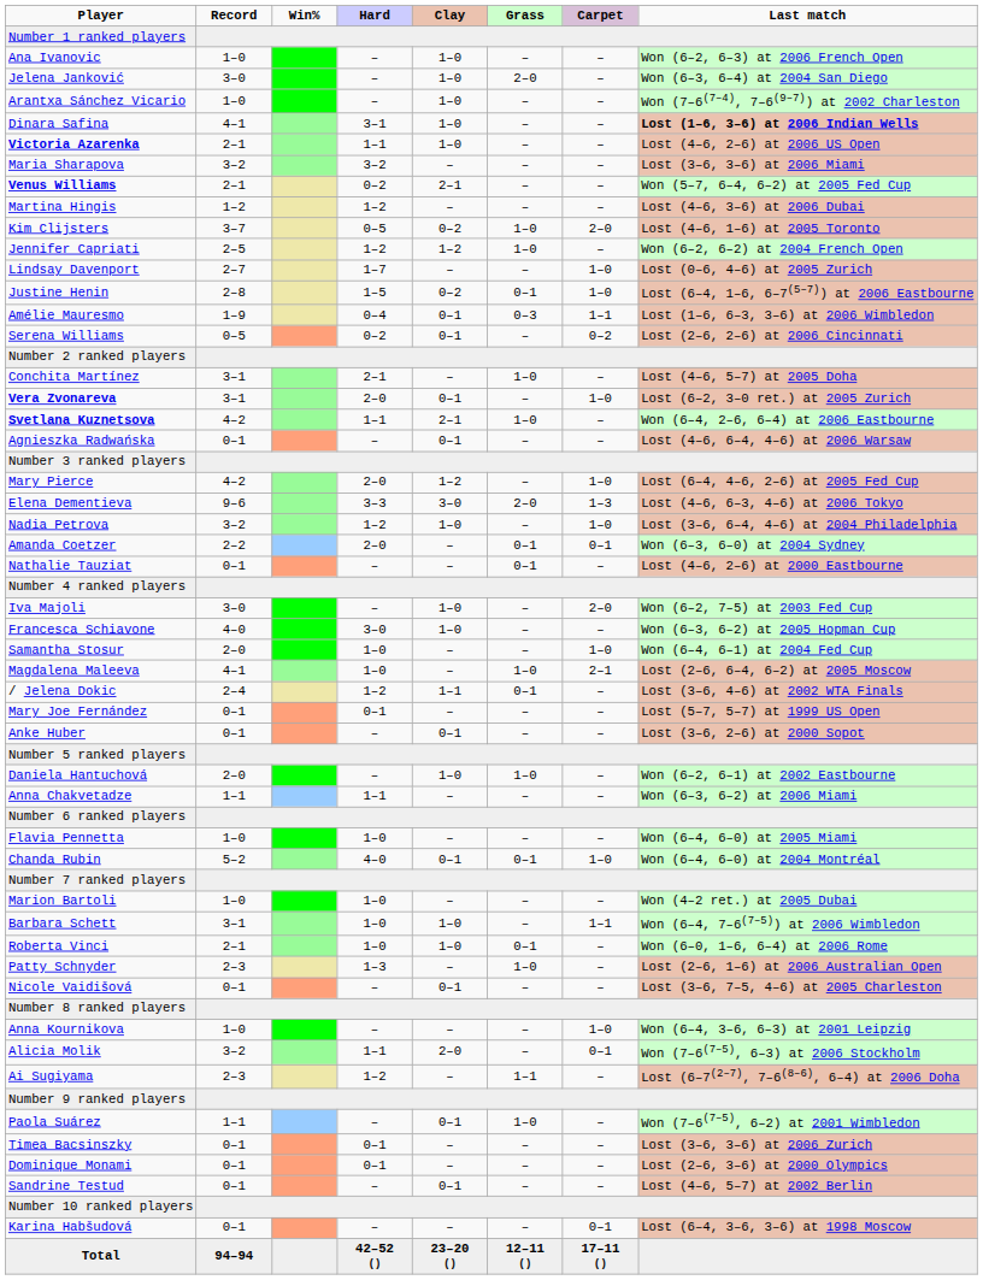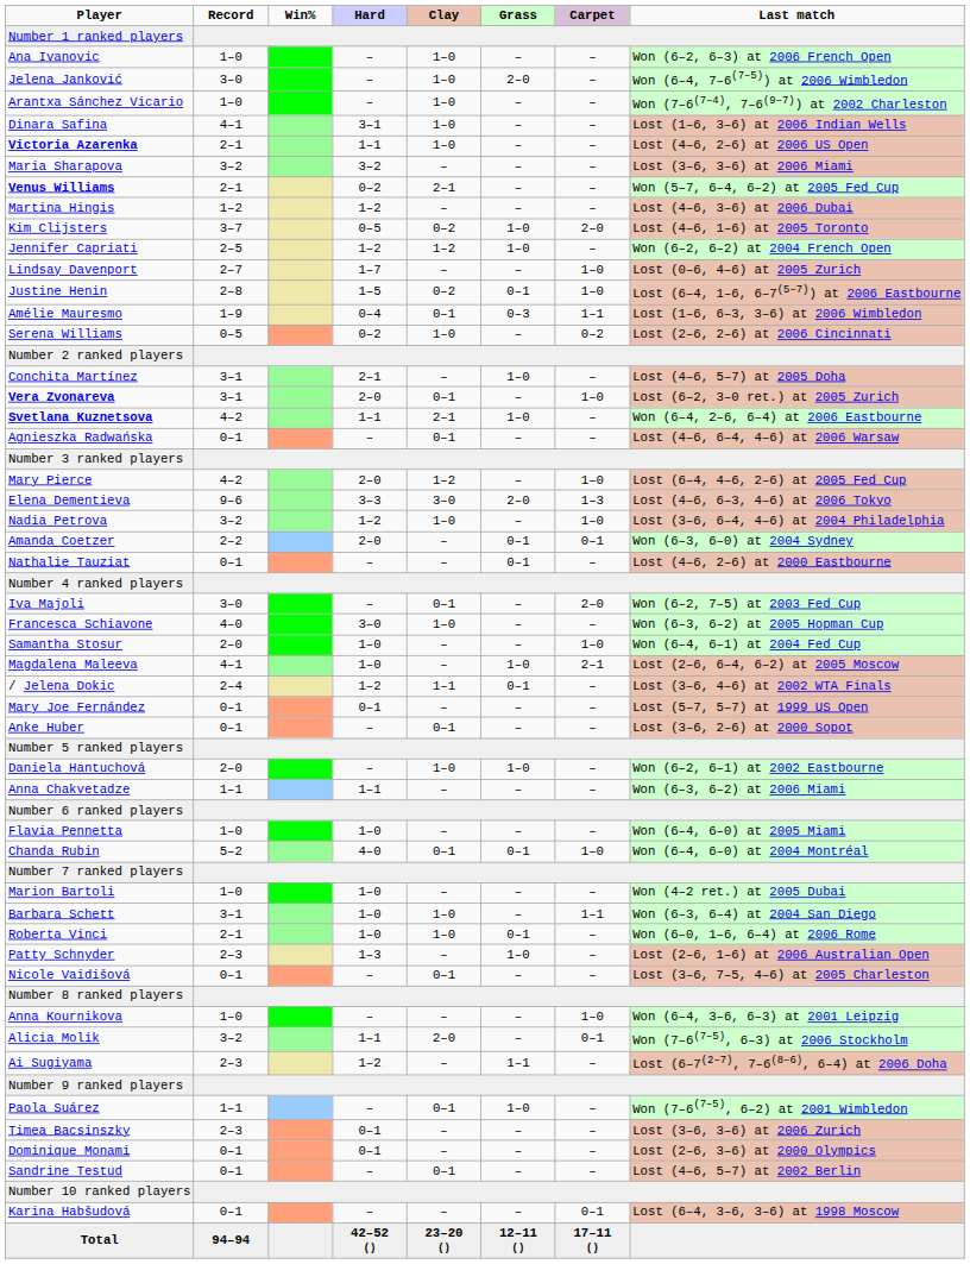Jelena Janković | Last match: Won (6–3, 6–4) at 2004 San Diego -> Won (6–4, 7–6(7–5)) at 2006 Wimbledon
Dinara Safina | Last match: bold -> normal
Serena Williams | Clay: 0–1 -> 1–0
Iva Majoli | Clay: 1–0 -> 0–1
Barbara Schett | Last match: Won (6–4, 7–6(7–5)) at 2006 Wimbledon -> Won (6–3, 6–4) at 2004 San Diego
Timea Bacsinszky | Record: 0–1 -> 2–3
